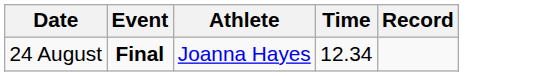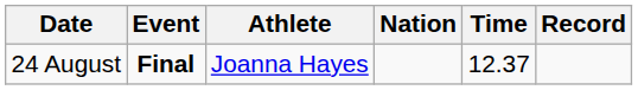+ column: Nation
24 August | Time: 12.34 -> 12.37
